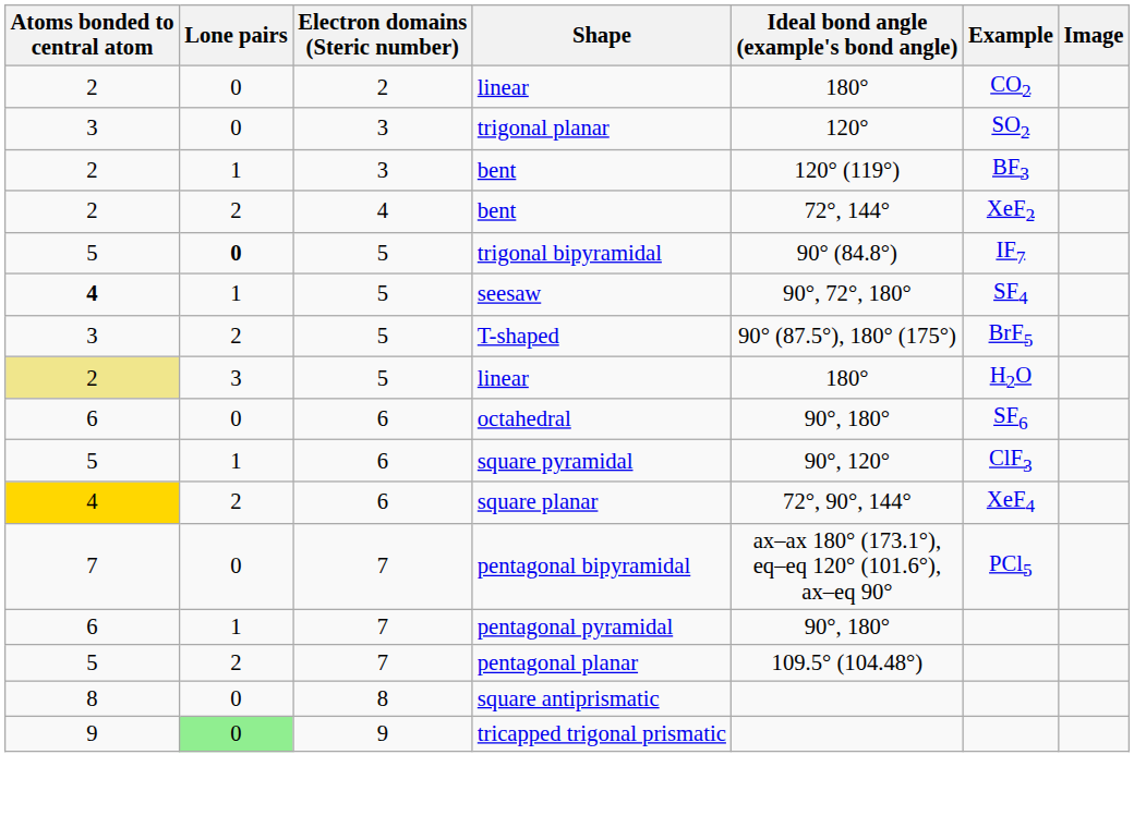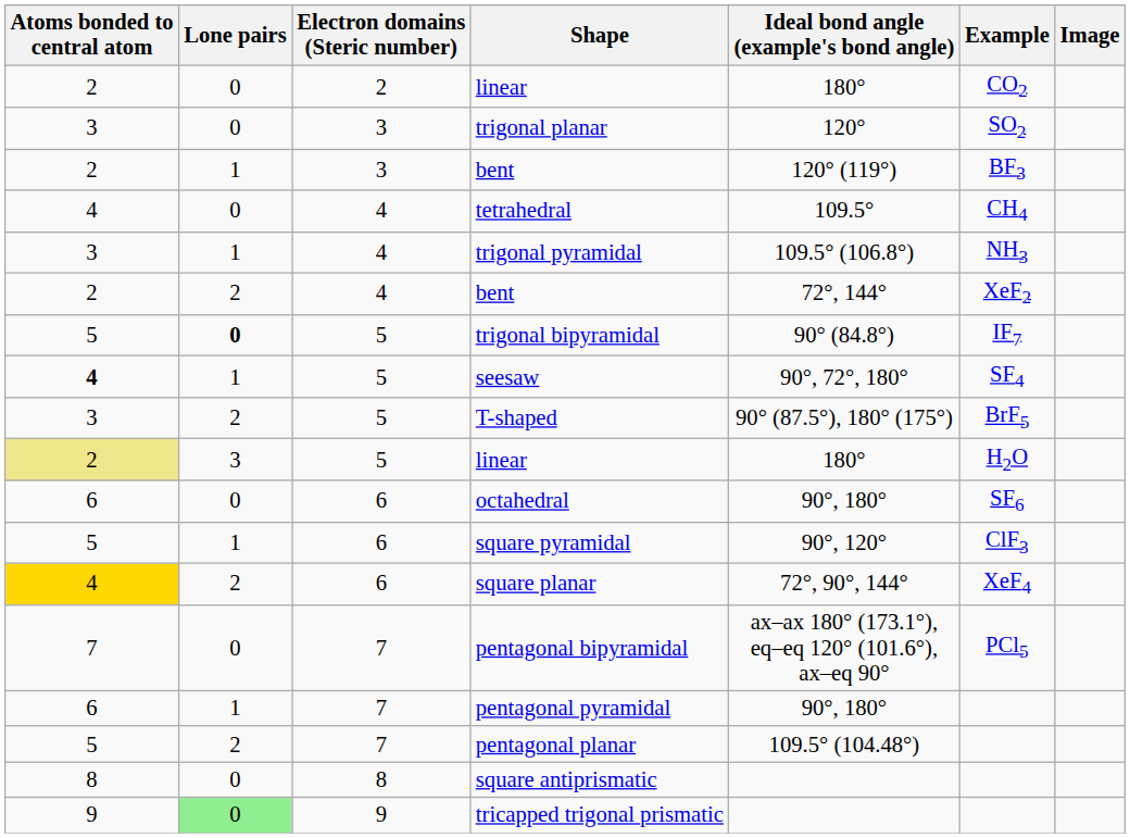+ row: 4 | 0 | 4 | tetrahedral | 109.5° | CH4
+ row: 3 | 1 | 4 | trigonal pyramidal | 109.5° (106.8°) | NH3
